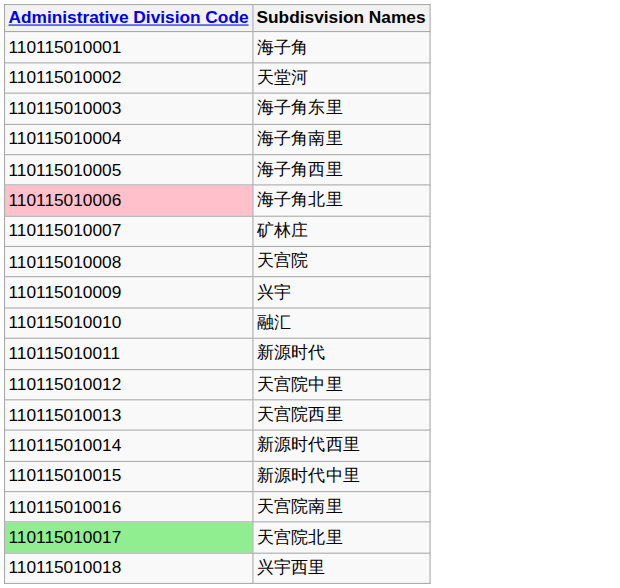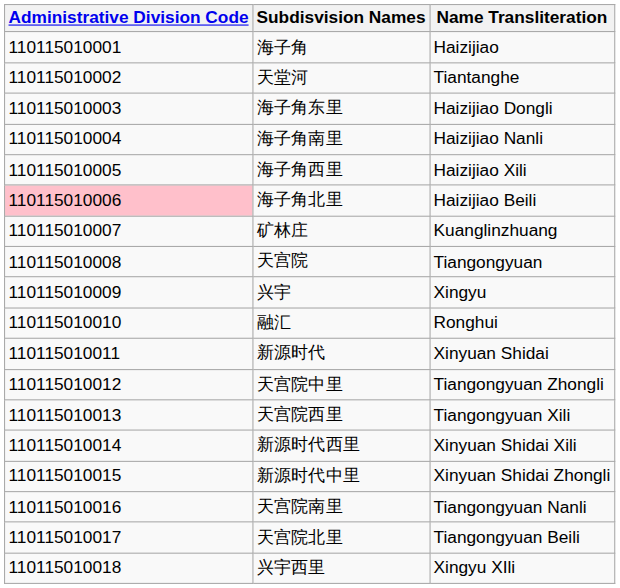+ column: Name Transliteration | Haizijiao | Tiantanghe | Haizijiao Dongli | Haizijiao Nanli | Haizijiao Xili | Haizijiao Beili | Kuanglinzhuang | Tiangongyuan | Xingyu | Ronghui | Xinyuan Shidai | Tiangongyuan Zhongli | Tiangongyuan Xili | Xinyuan Shidai Xili | Xinyuan Shidai Zhongli | Tiangongyuan Nanli | Tiangongyuan Beili | Xingyu XIli
天宫院北里 | Administrative Division Code: lightgreen background -> no background
